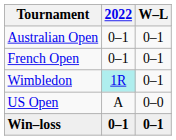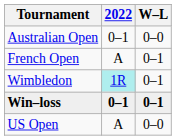Australian Open | W–L: 0–1 -> 0–0
French Open | 2022: 0–1 -> A
rows swapped: US Open <-> Win–loss
